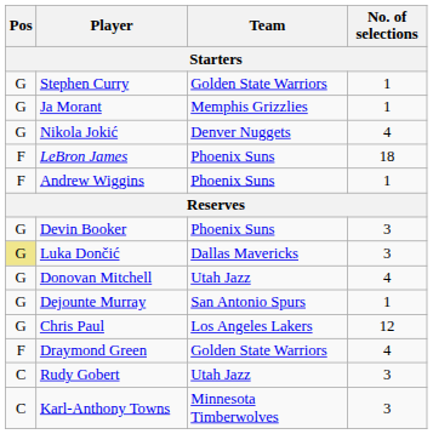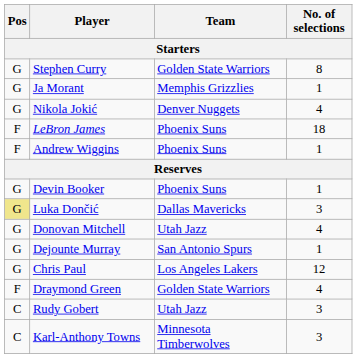Stephen Curry | No. of selections: 1 -> 8
Devin Booker | No. of selections: 3 -> 1
